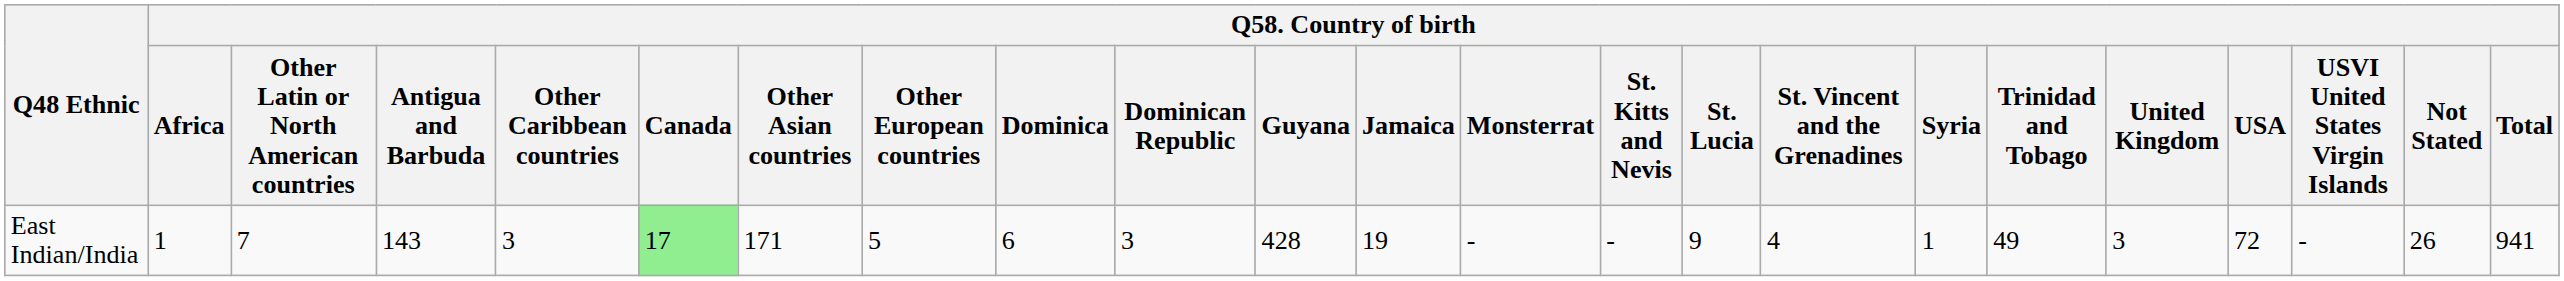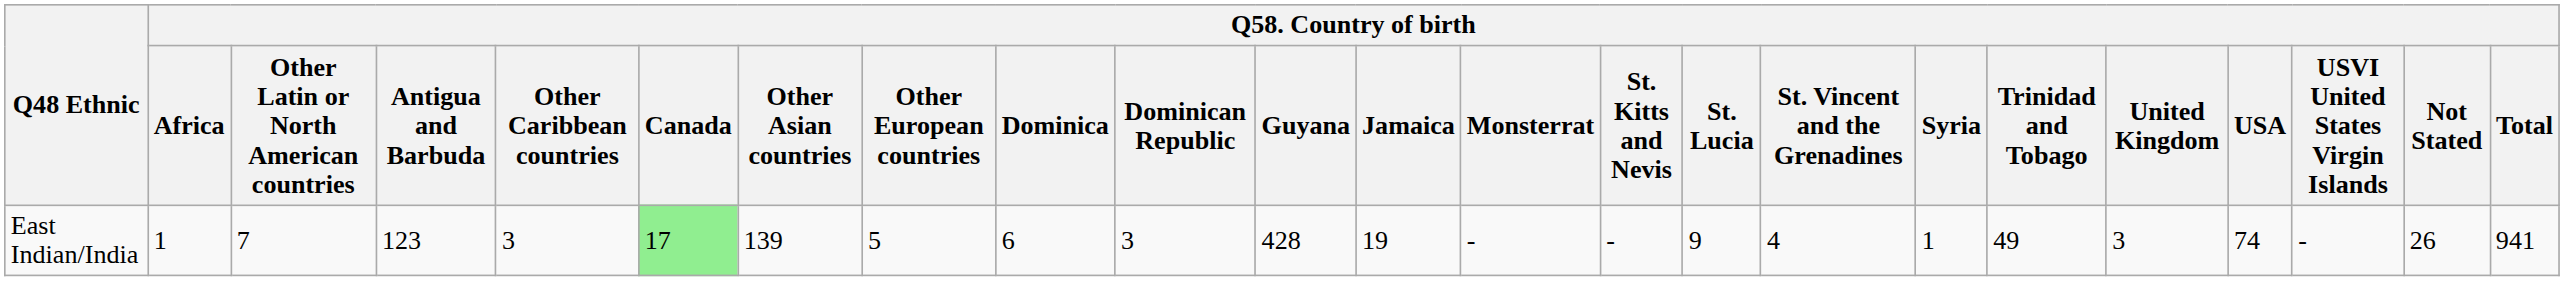East Indian/India | Q58. Country of birth / Antigua and Barbuda: 143 -> 123
East Indian/India | Q58. Country of birth / Other Asian countries: 171 -> 139
East Indian/India | Q58. Country of birth / USA: 72 -> 74
